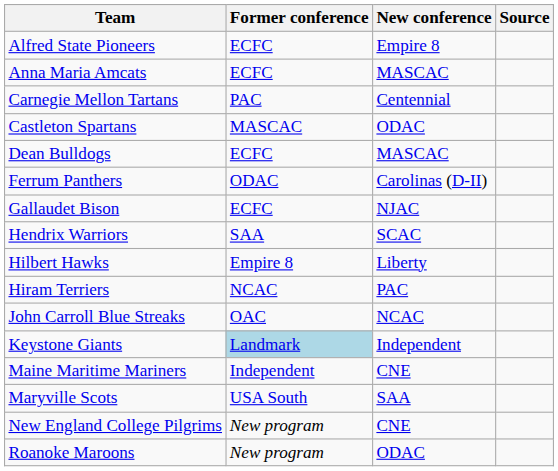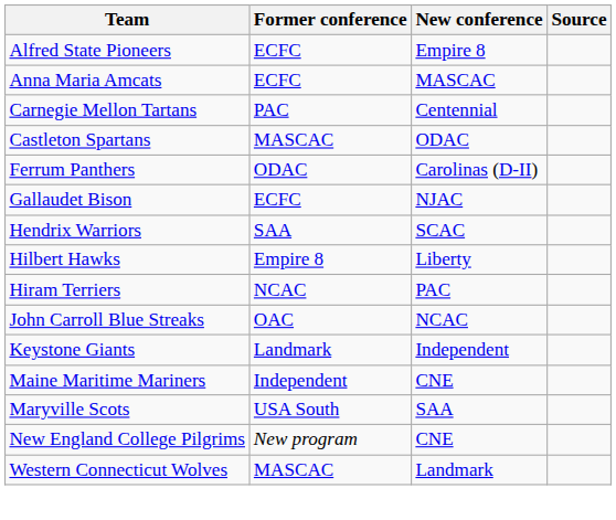- row: Dean Bulldogs | ECFC | MASCAC
Keystone Giants | Former conference: lightblue background -> no background
- row: Roanoke Maroons | New program | ODAC
+ row: Western Connecticut Wolves | MASCAC | Landmark
